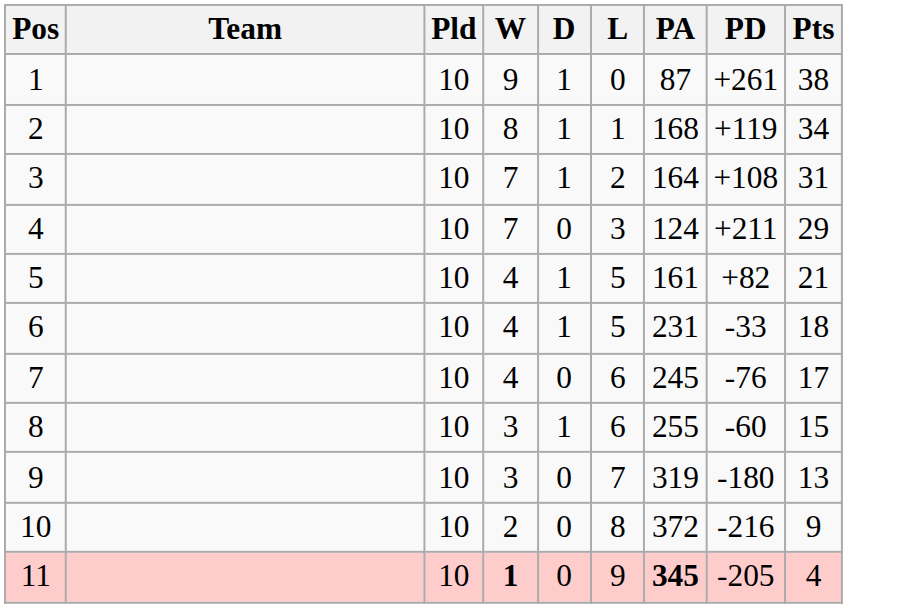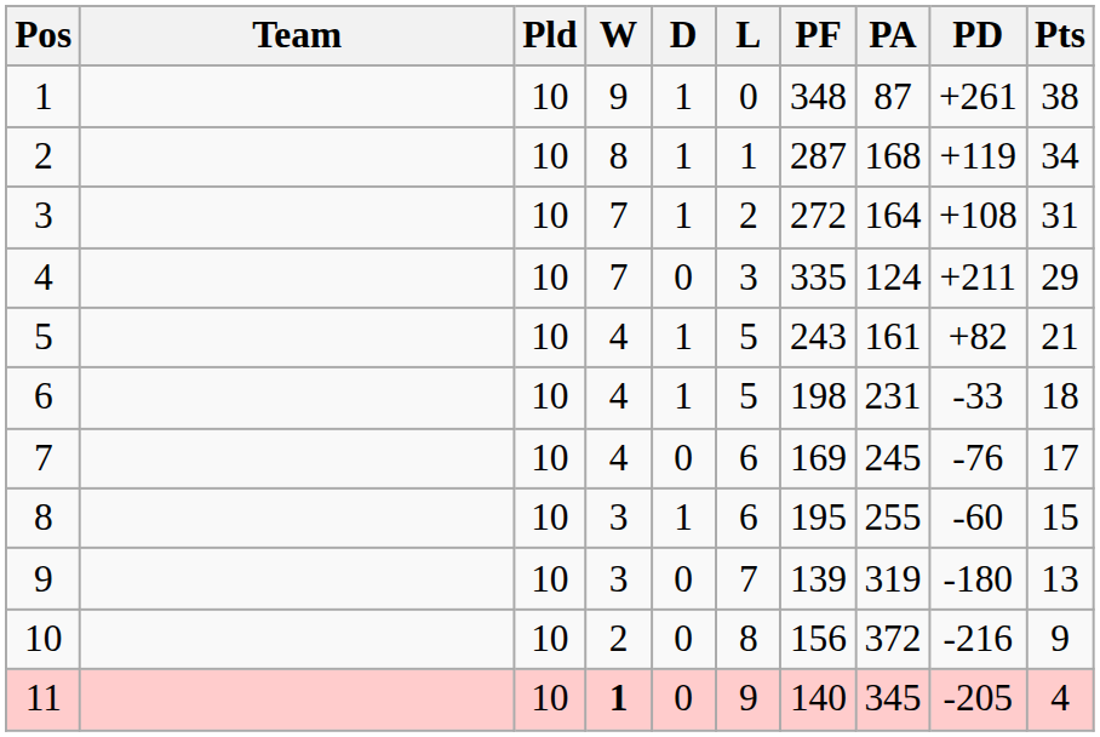+ column: PF | 348 | 287 | 272 | 335 | 243 | 198 | 169 | 195 | 139 | 156 | 140
11 | PA: bold -> normal
